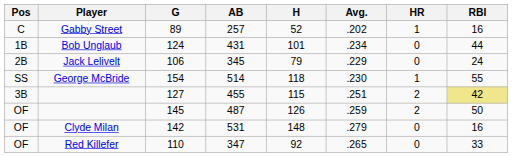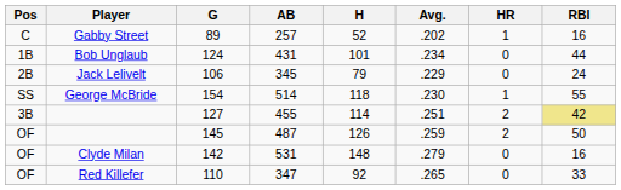127 | H: 115 -> 114
